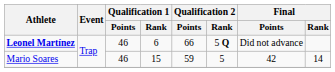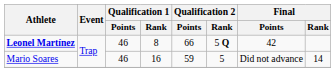Leonel Martínez | Qualification 1 / Rank: 6 -> 8
Leonel Martínez | Final / Points: Did not advance -> 42
Mario Soares | Qualification 1 / Rank: 15 -> 16
Mario Soares | Final / Points: 42 -> Did not advance
